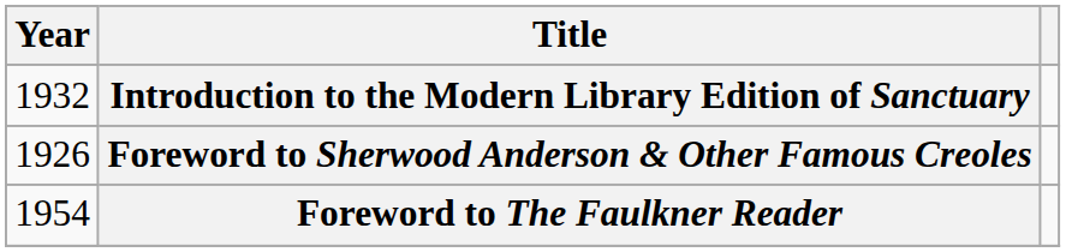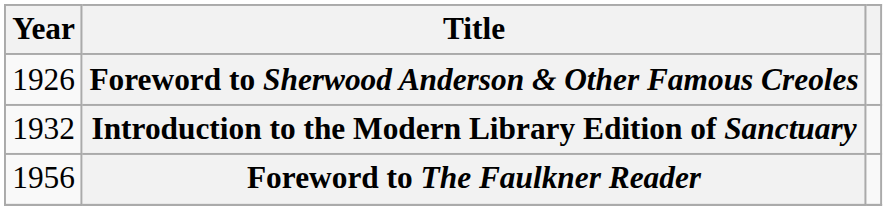rows swapped: Foreword to Sherwood Anderson & Other Famous Creoles <-> Introduction to the Modern Library Edition of Sanctuary
Foreword to The Faulkner Reader | Year: 1954 -> 1956
